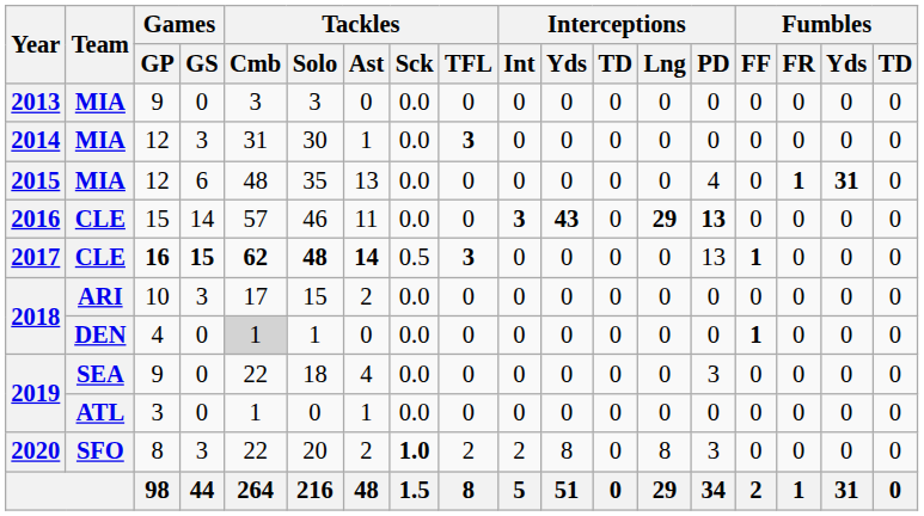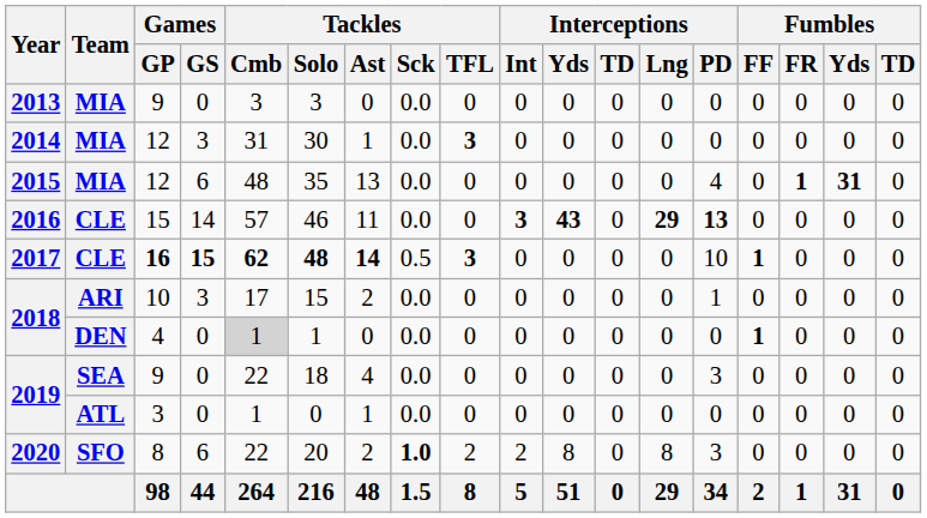2017 | Interceptions / PD: 13 -> 10
2018 / 10 | Interceptions / PD: 0 -> 1
2020 | Games / GS: 3 -> 6
